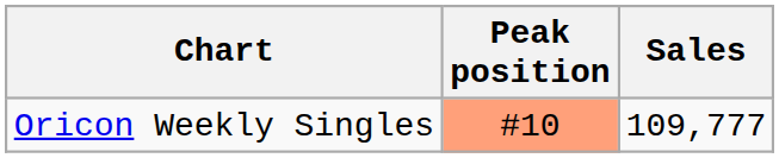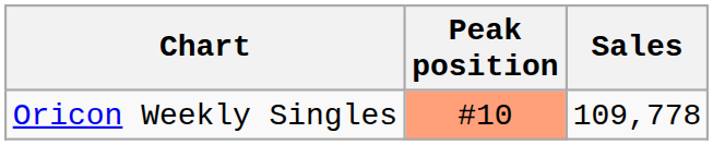Oricon Weekly Singles | Sales: 109,777 -> 109,778
